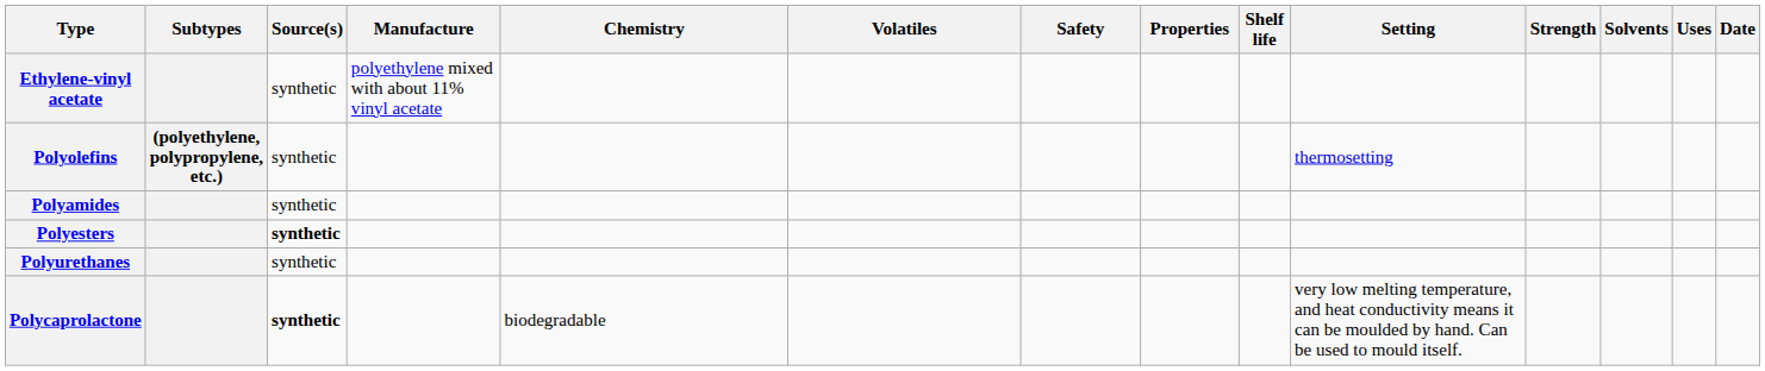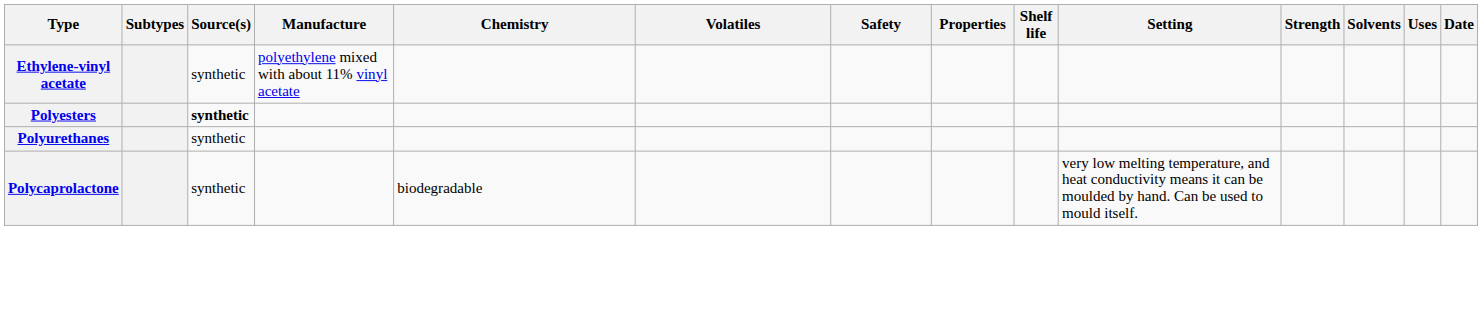- row: Polyolefins | (polyethylene, polypropylene, etc.) | synthetic | thermosetting
- row: Polyamides | synthetic
Polycaprolactone | Source(s): bold -> normal
